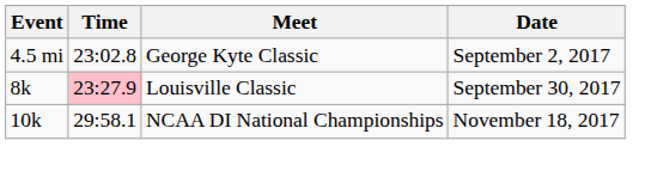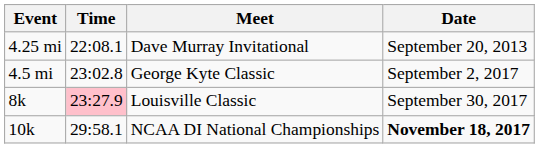+ row: 4.25 mi | 22:08.1 | Dave Murray Invitational | September 20, 2013
10k | Date: normal -> bold
